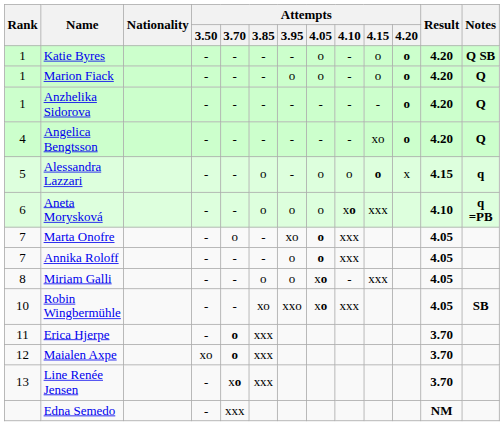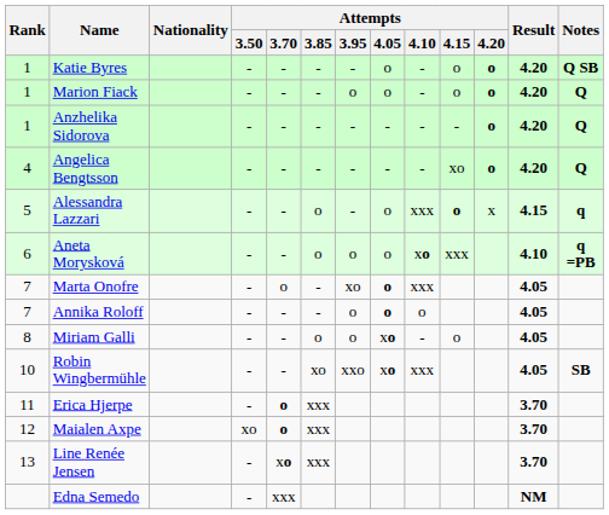Alessandra Lazzari | Attempts / 4.10: o -> xxx
Annika Roloff | Attempts / 4.10: xxx -> o
Miriam Galli | Attempts / 4.15: xxx -> o
